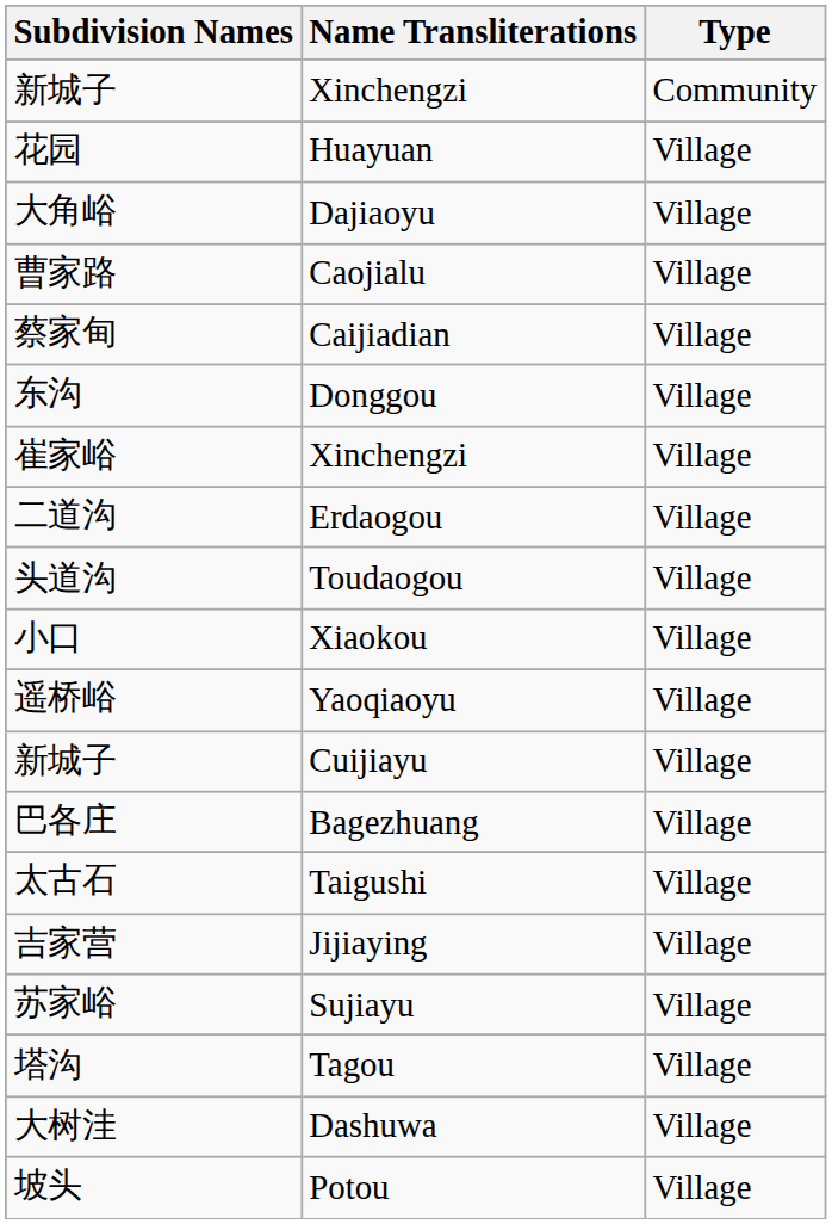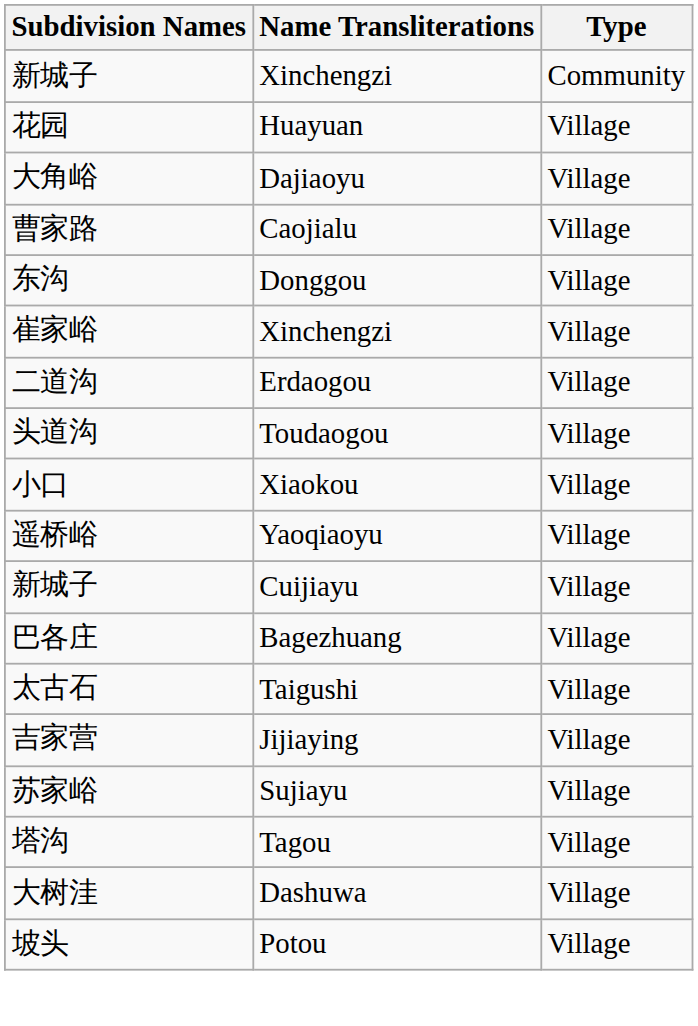- row: 蔡家甸 | Caijiadian | Village
